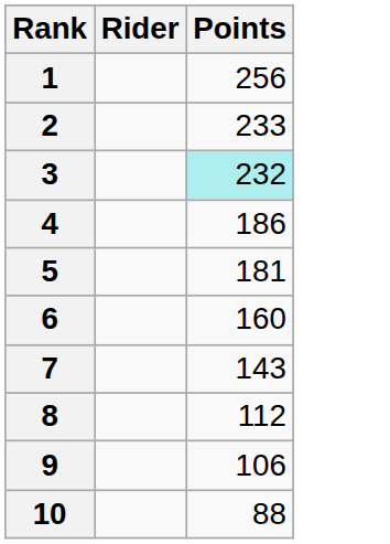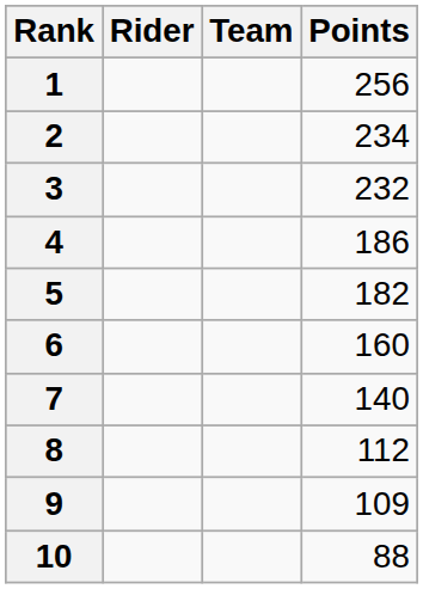+ column: Team
2 | Points: 233 -> 234
3 | Points: paleturquoise background -> no background
5 | Points: 181 -> 182
7 | Points: 143 -> 140
9 | Points: 106 -> 109
